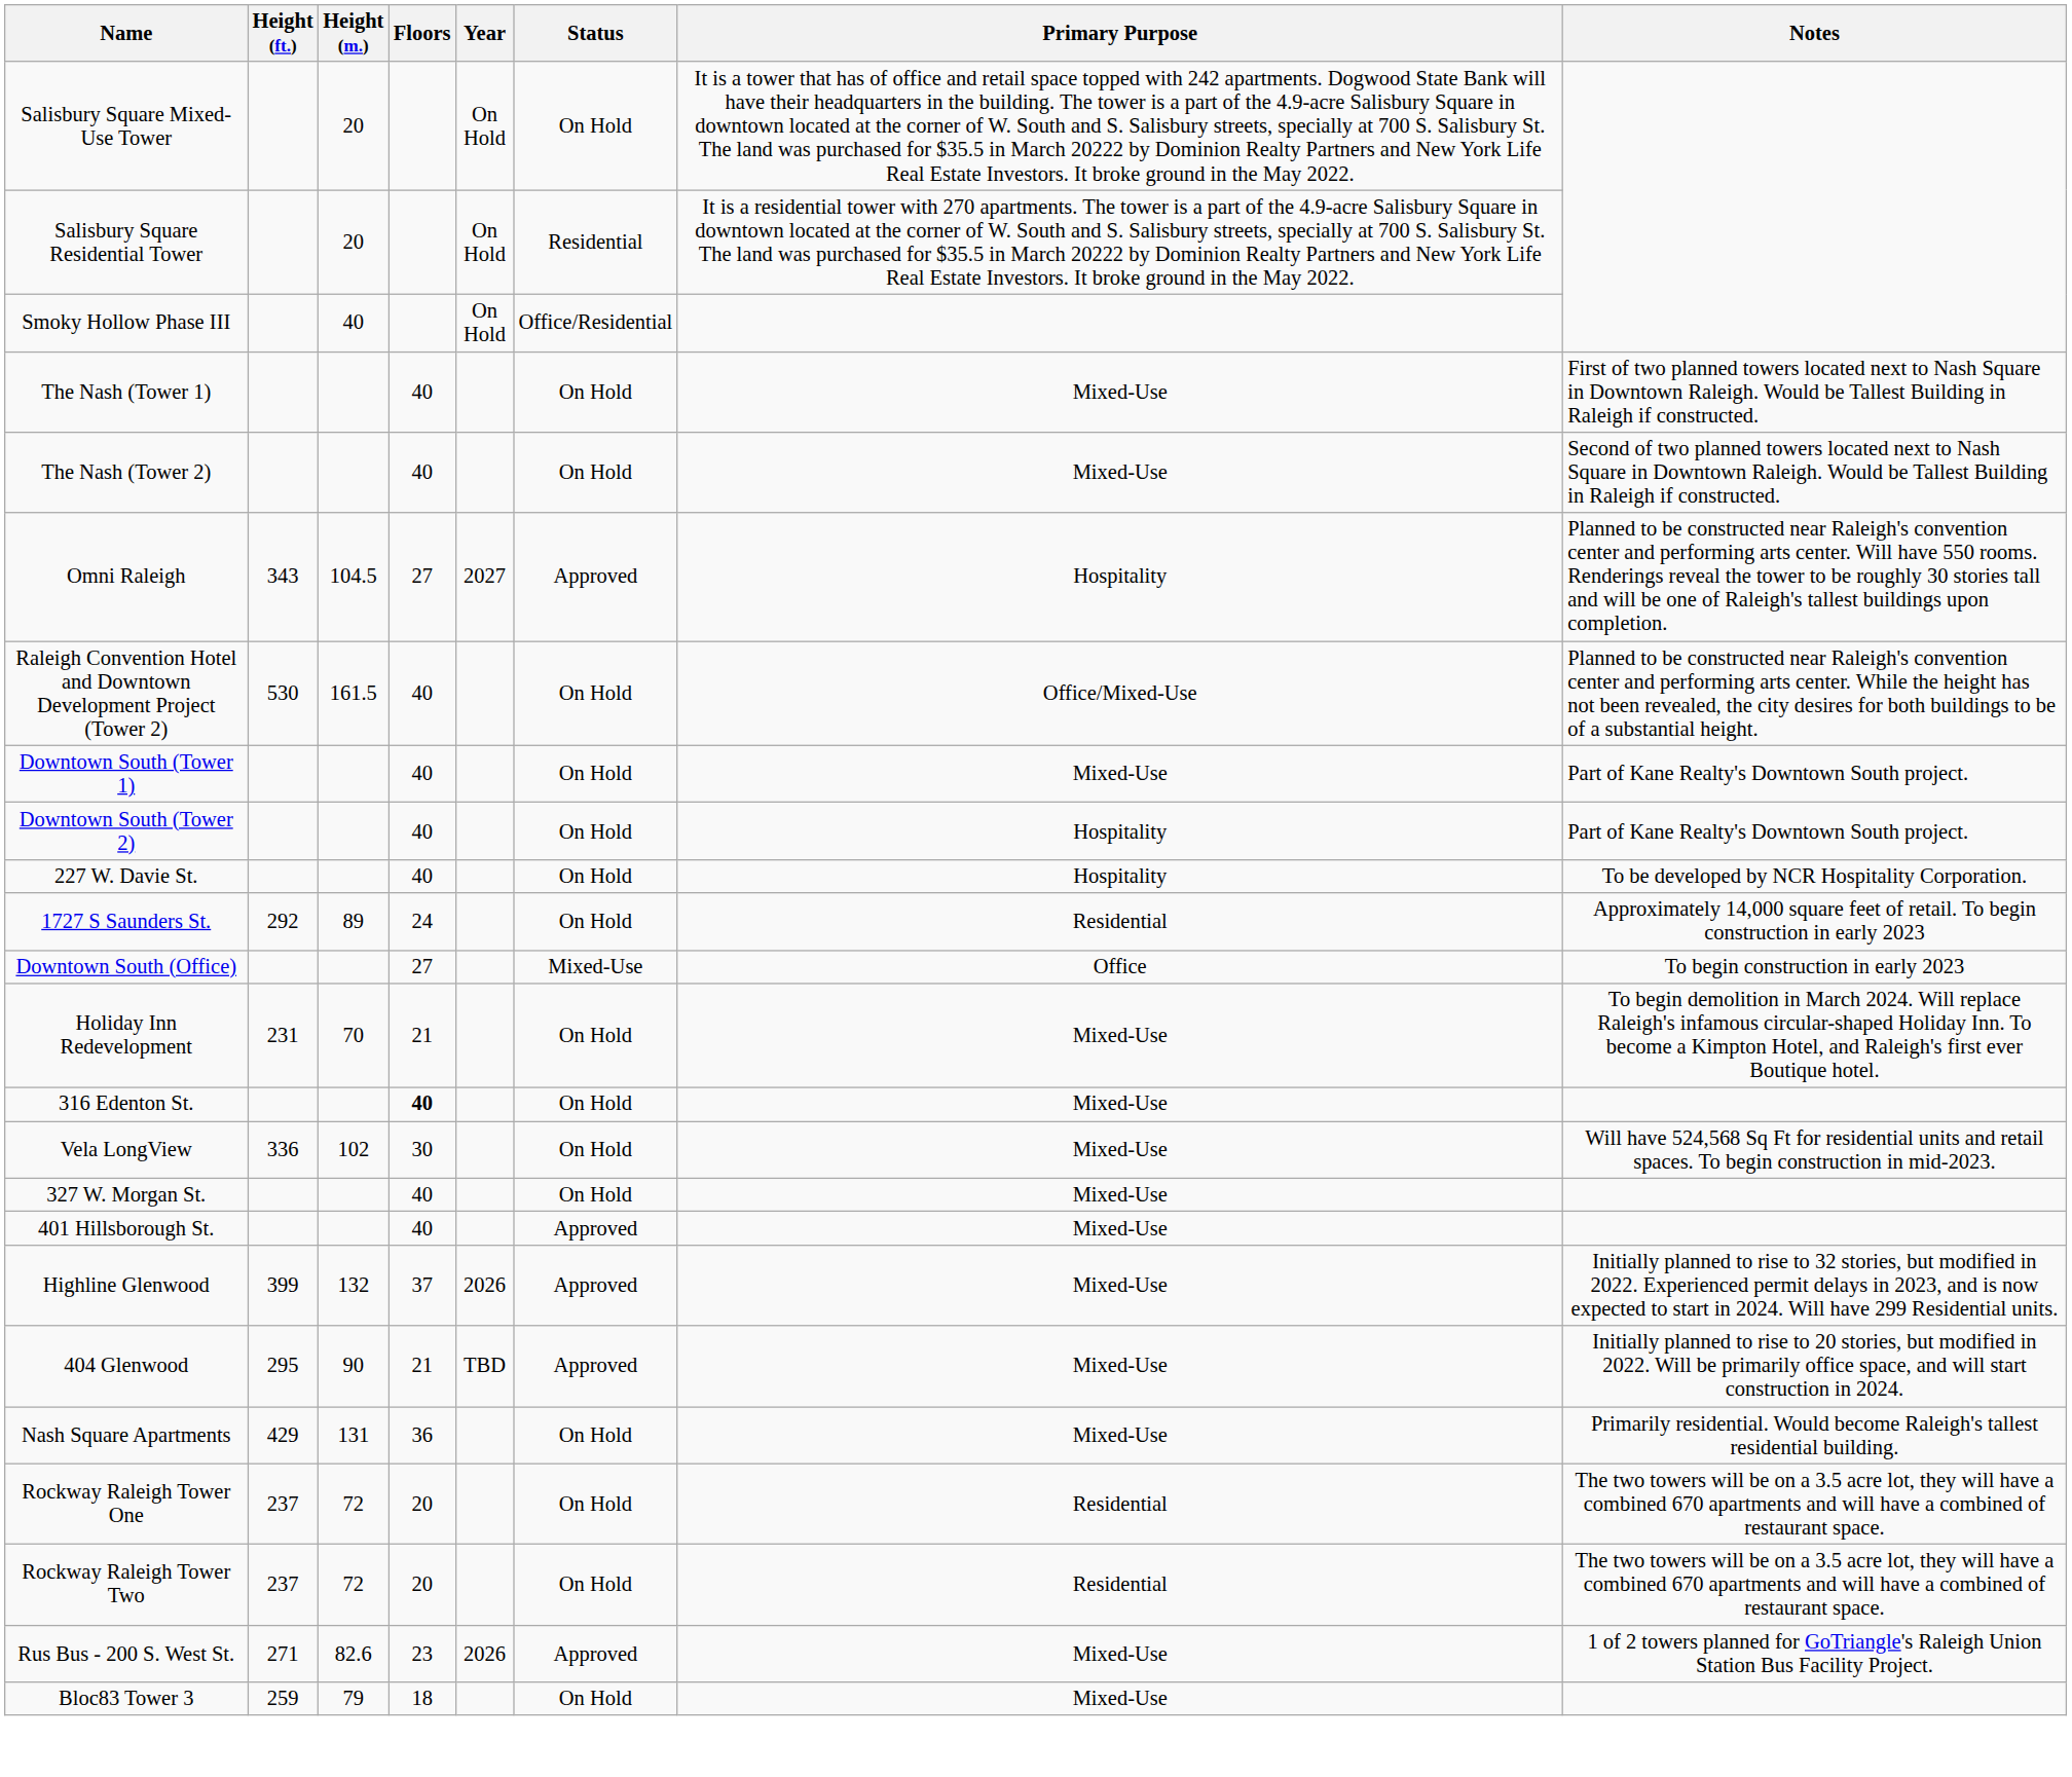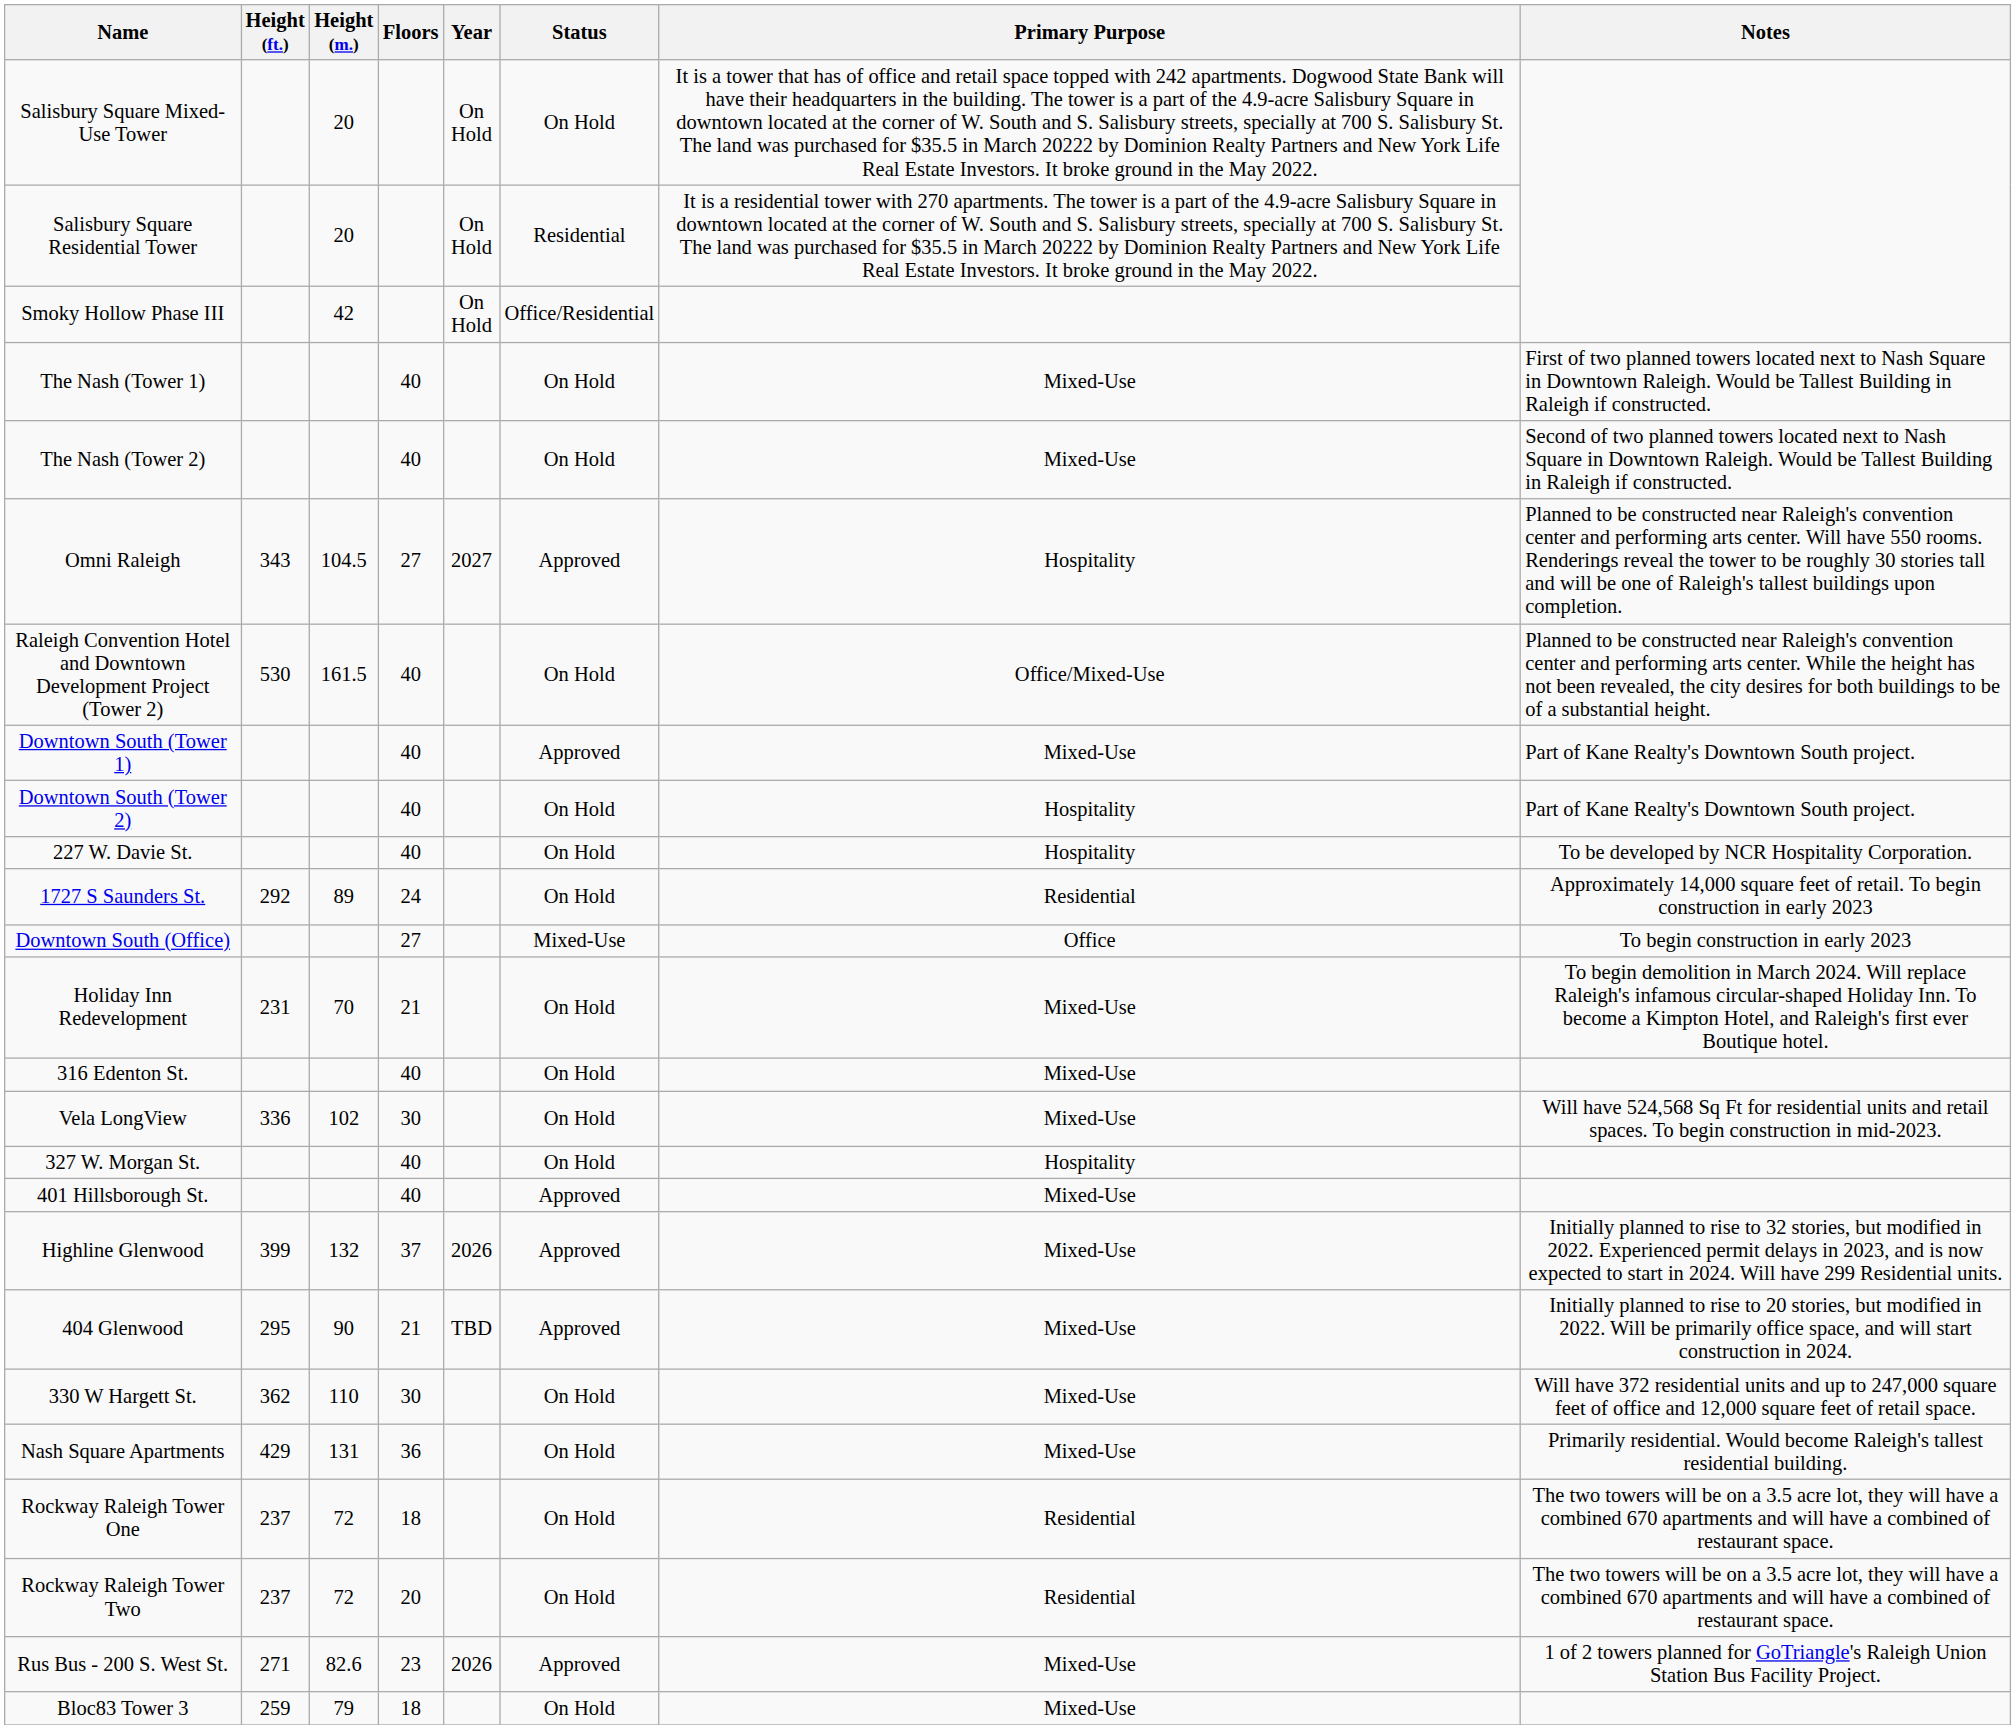Smoky Hollow Phase III | Height (m.): 40 -> 42
Downtown South (Tower 1) | Status: On Hold -> Approved
316 Edenton St. | Floors: bold -> normal
327 W. Morgan St. | Primary Purpose: Mixed-Use -> Hospitality
+ row: 330 W Hargett St. | 362 | 110 | 30 | On Hold | Mixed-Use | Will have 372 residential units and up to 247,000 square feet of office and 12,000 square feet of retail space.
Rockway Raleigh Tower One | Floors: 20 -> 18
